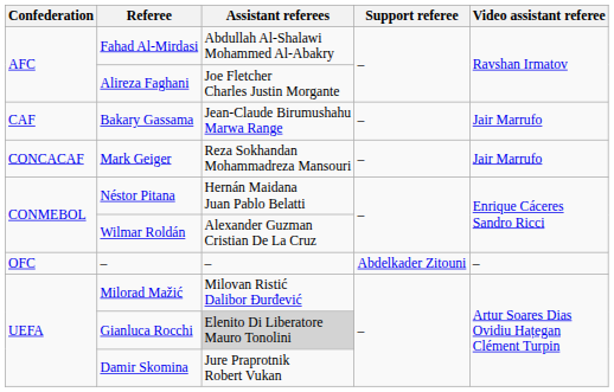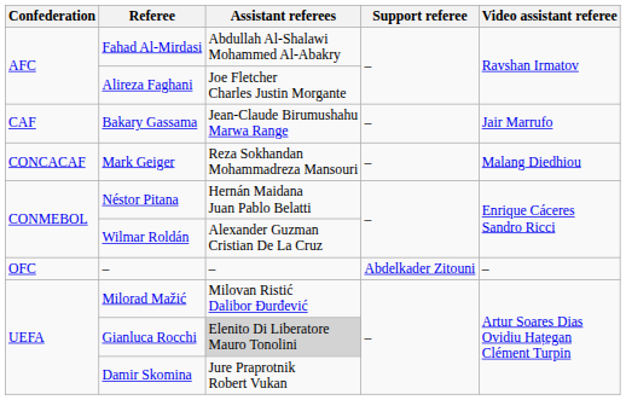Mark Geiger | Video assistant referee: Jair Marrufo -> Malang Diedhiou
